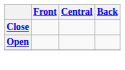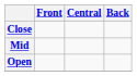+ row: Mid
